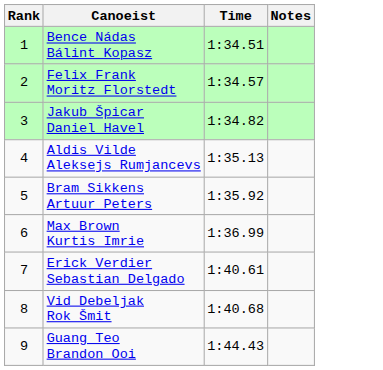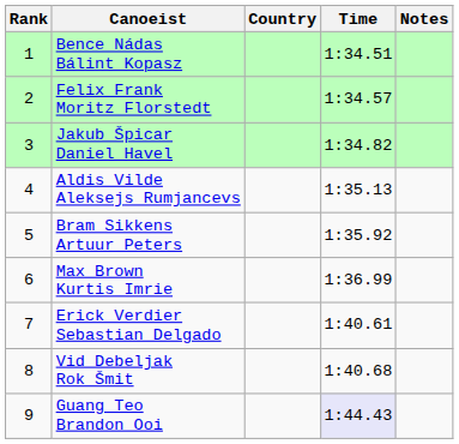+ column: Country
Guang Teo Brandon Ooi | Time: no background -> lavender background
